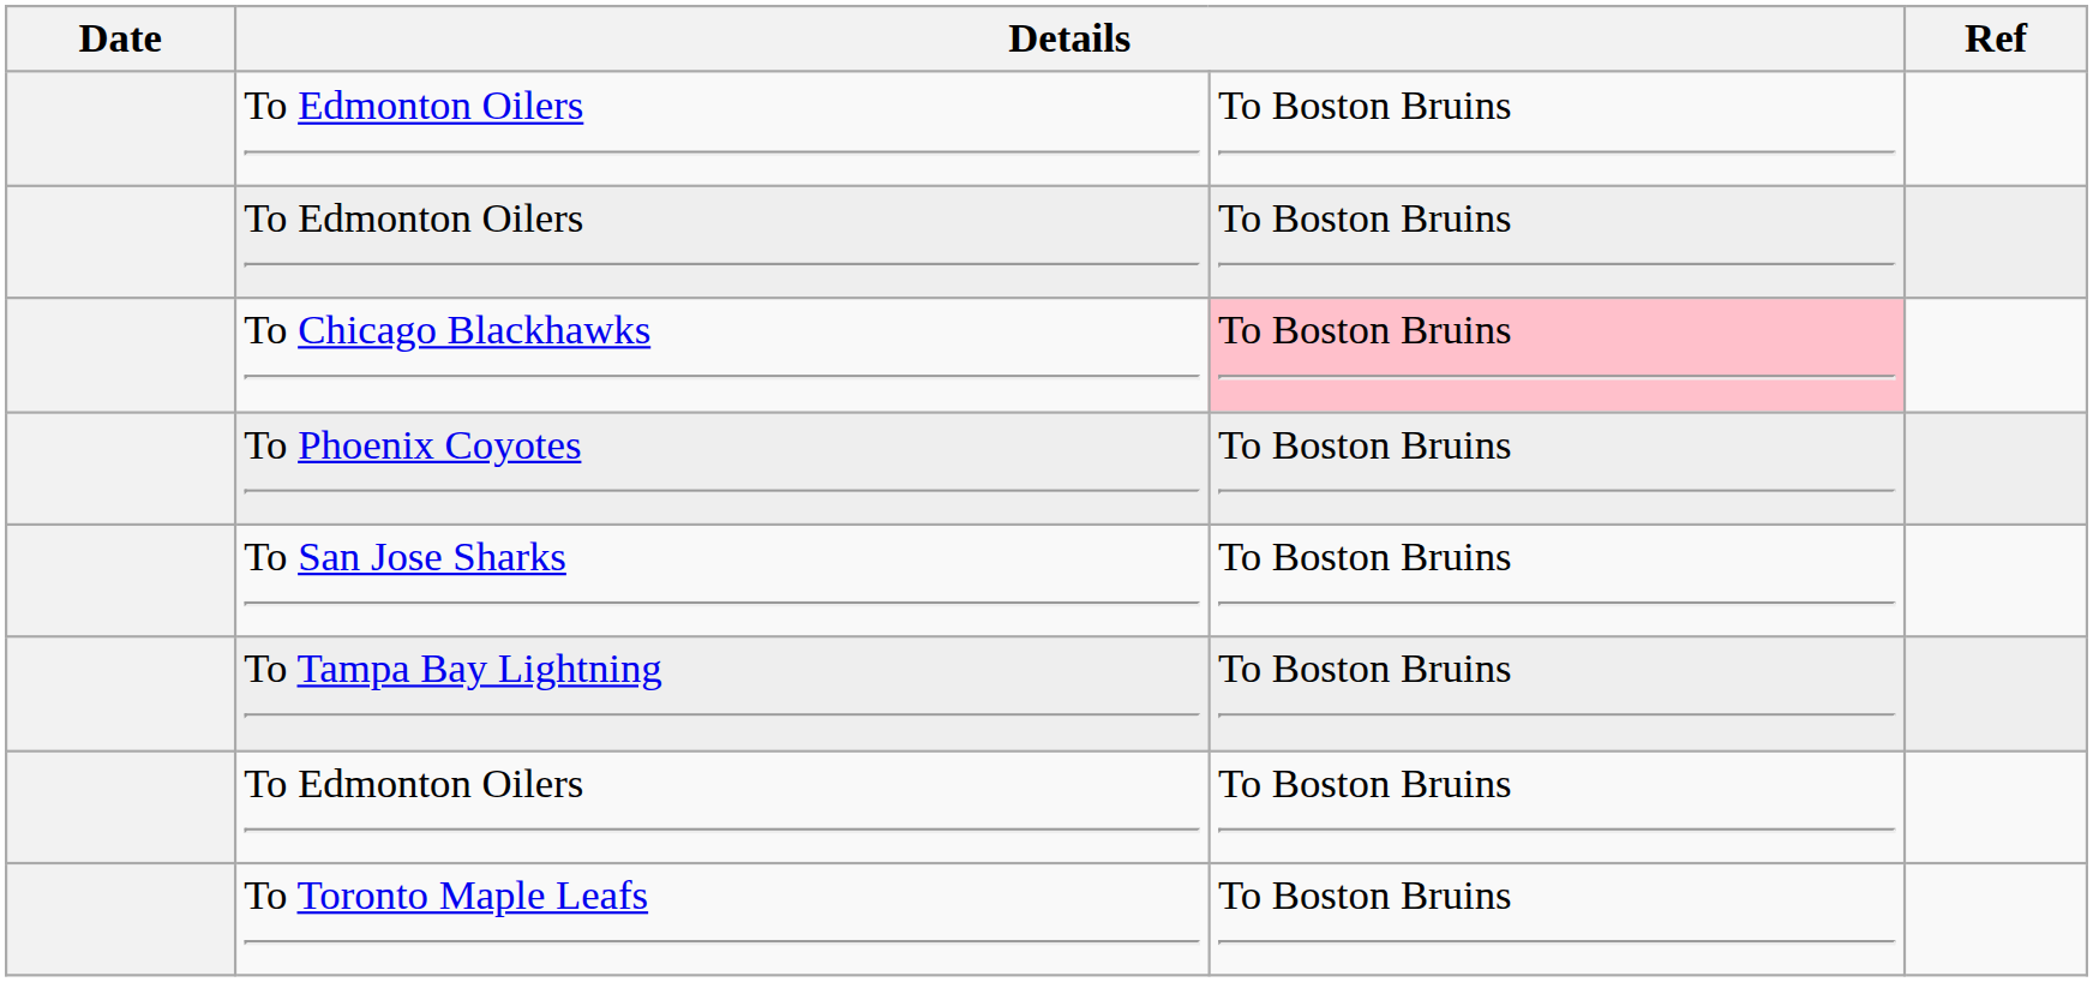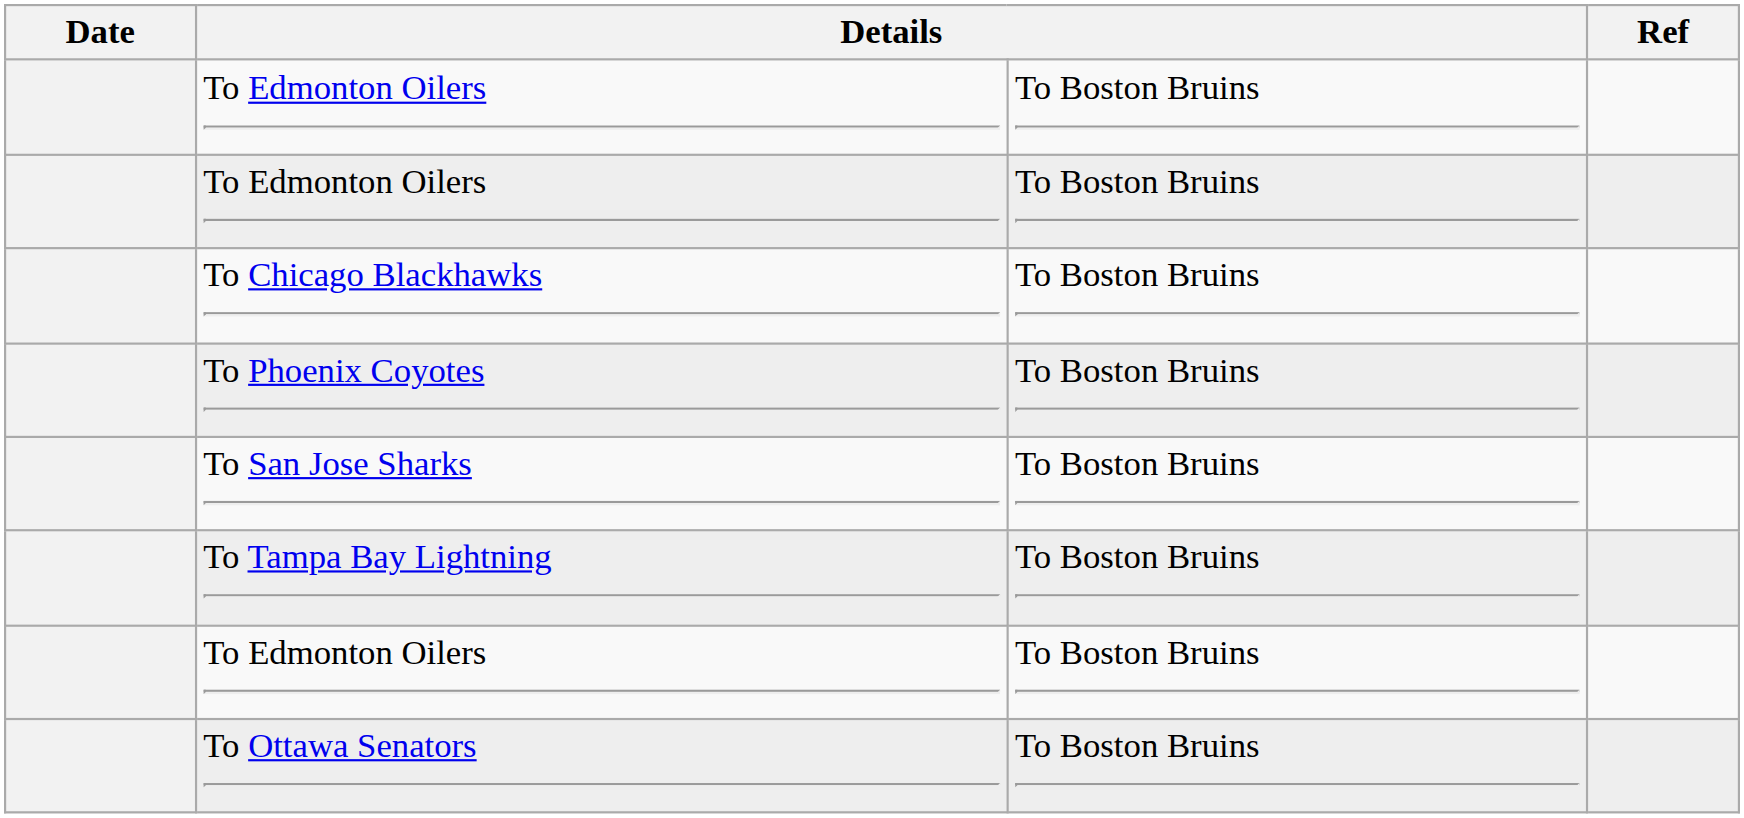To Chicago Blackhawks | column 3: pink background -> no background
+ row: To Ottawa Senators | To Boston Bruins
- row: To Toronto Maple Leafs | To Boston Bruins
